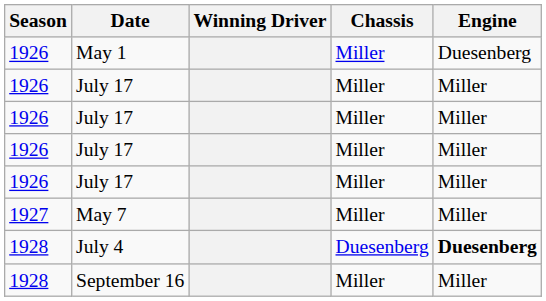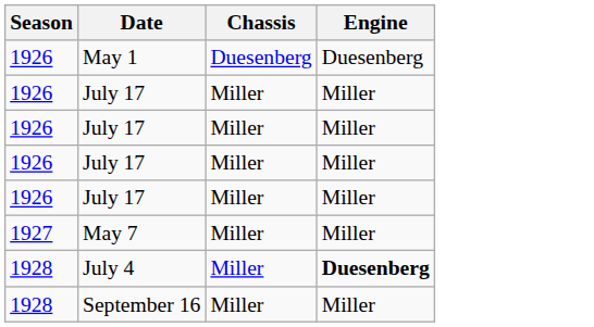- column: Winning Driver
May 1 | Chassis: Miller -> Duesenberg
July 4 | Chassis: Duesenberg -> Miller
